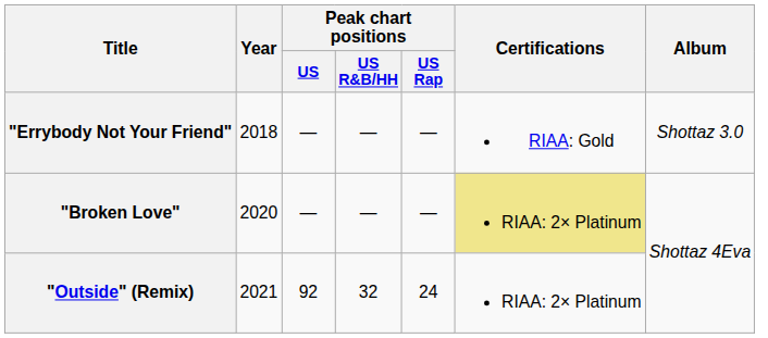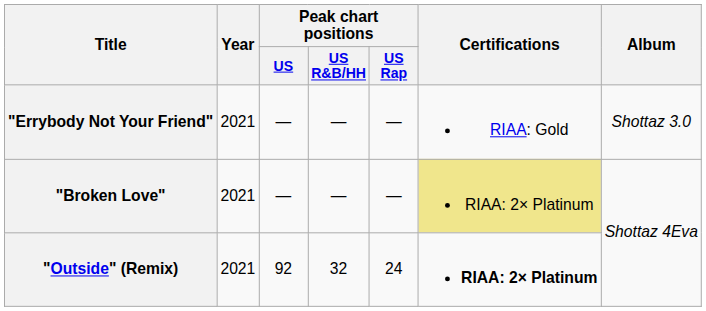"Errybody Not Your Friend" | Year: 2018 -> 2021
"Broken Love" | Year: 2020 -> 2021
"Outside" (Remix) | Certifications: normal -> bold
